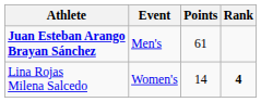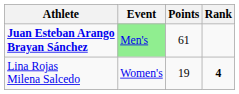Juan Esteban Arango Brayan Sánchez | Event: no background -> lightgreen background
Lina Rojas Milena Salcedo | Points: 14 -> 19
